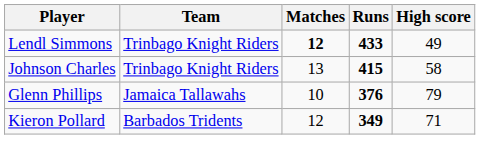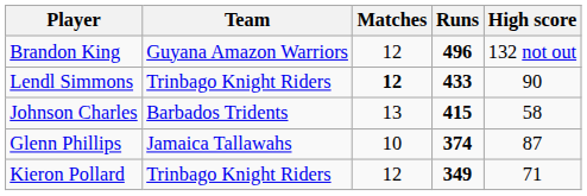+ row: Brandon King | Guyana Amazon Warriors | 12 | 496 | 132 not out
Lendl Simmons | High score: 49 -> 90
Johnson Charles | Team: Trinbago Knight Riders -> Barbados Tridents
Glenn Phillips | Runs: 376 -> 374
Glenn Phillips | High score: 79 -> 87
Kieron Pollard | Team: Barbados Tridents -> Trinbago Knight Riders
